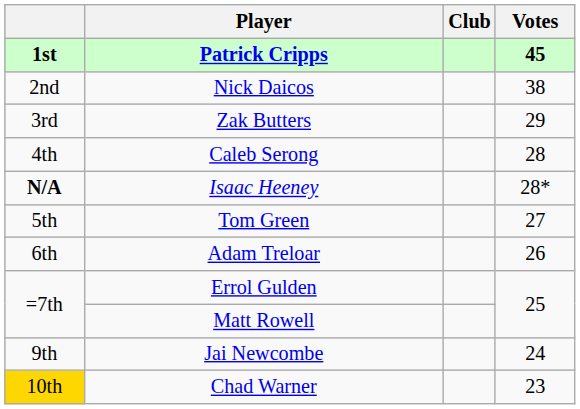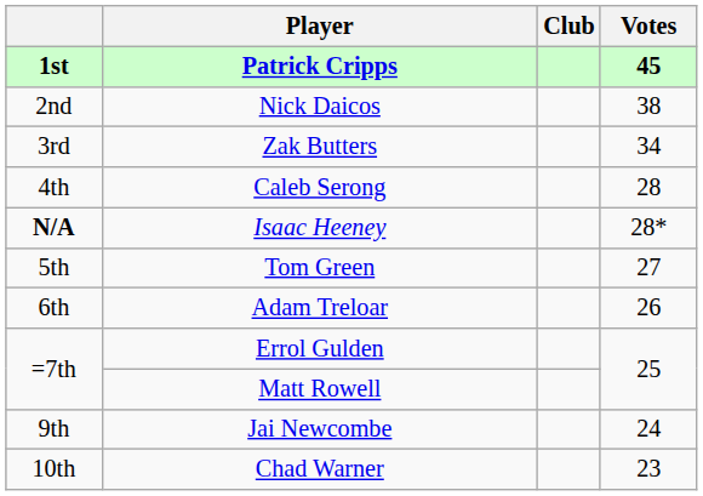Zak Butters | Votes: 29 -> 34
Chad Warner | column 1: gold background -> no background
